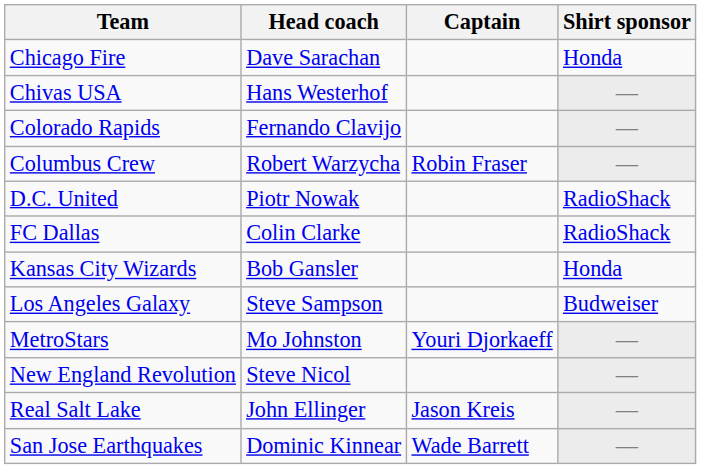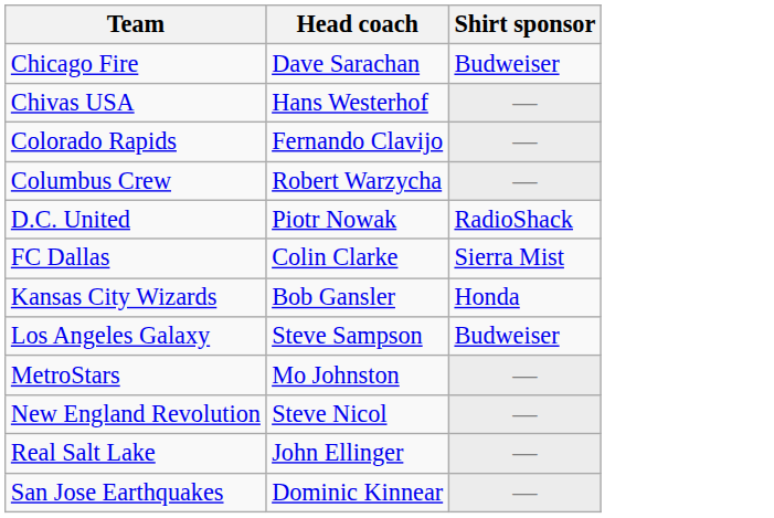- column: Captain | Robin Fraser | Youri Djorkaeff | Jason Kreis | Wade Barrett
Chicago Fire | Shirt sponsor: Honda -> Budweiser
FC Dallas | Shirt sponsor: RadioShack -> Sierra Mist
